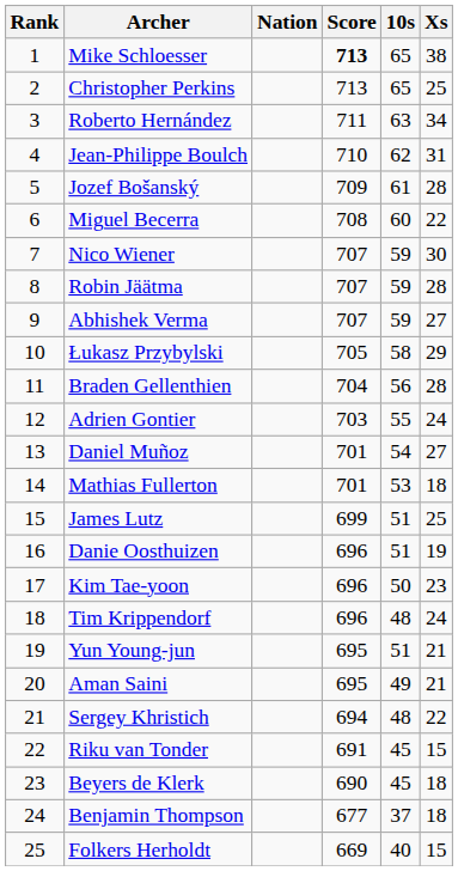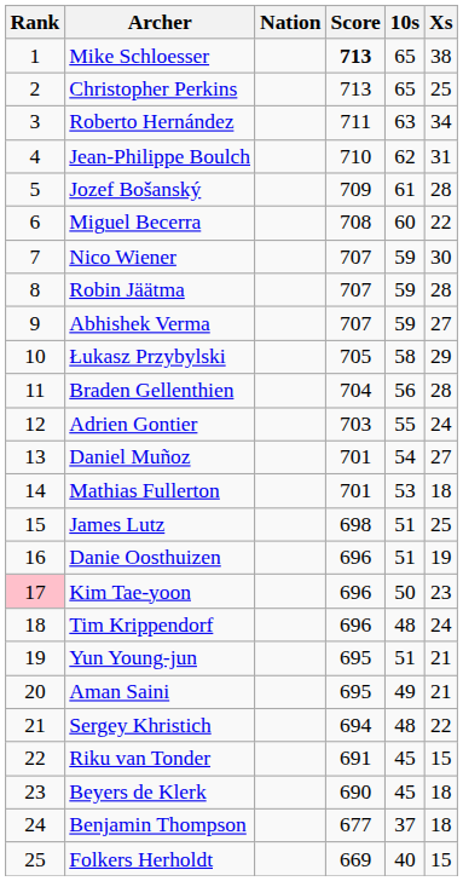James Lutz | Score: 699 -> 698
Kim Tae-yoon | Rank: no background -> pink background
